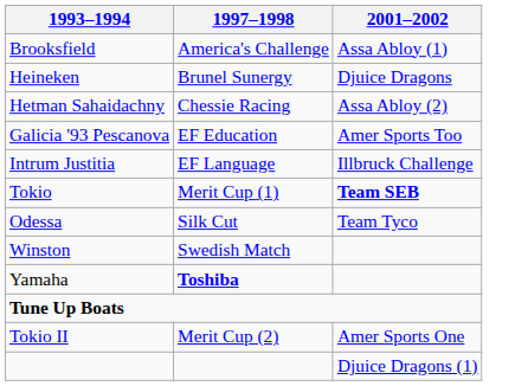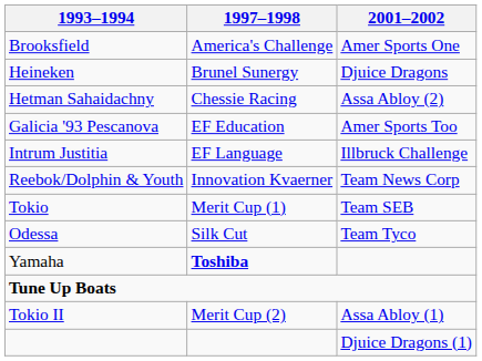Brooksfield | 2001–2002: Assa Abloy (1) -> Amer Sports One
+ row: Reebok/Dolphin & Youth | Innovation Kvaerner | Team News Corp
Tokio | 2001–2002: bold -> normal
- row: Winston | Swedish Match
Tokio II | 2001–2002: Amer Sports One -> Assa Abloy (1)
